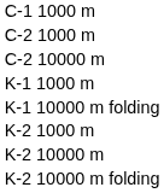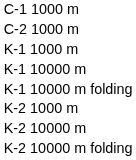- row: C-2 10000 m
+ row: K-1 10000 m
